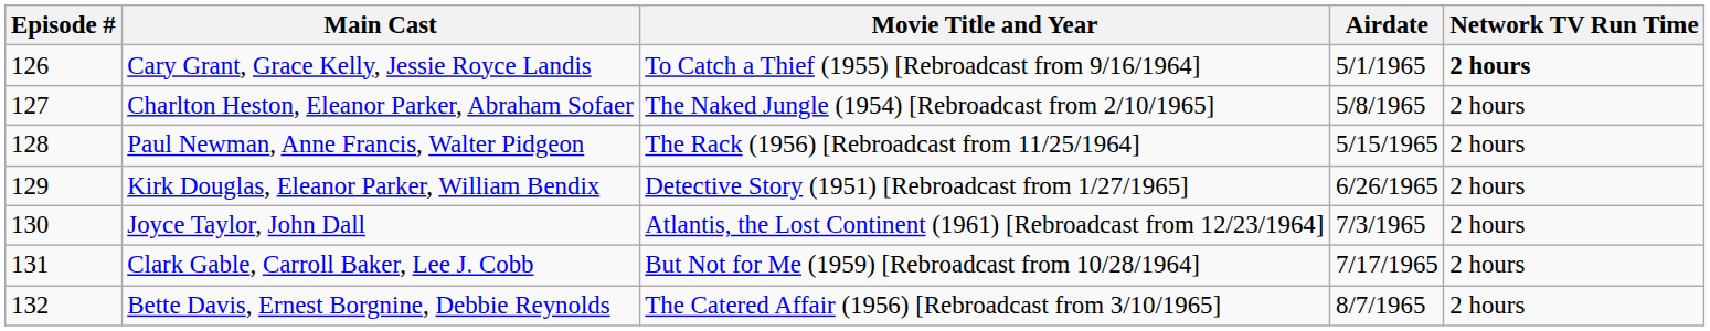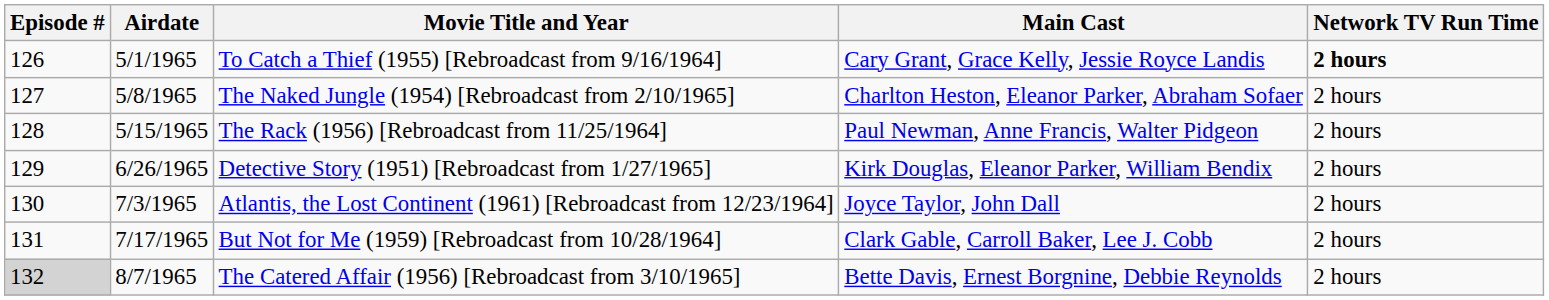columns swapped: Airdate <-> Main Cast
The Catered Affair (1956) [Rebroadcast from 3/10/1965] | Episode #: no background -> lightgrey background
